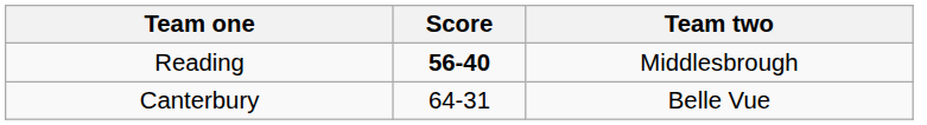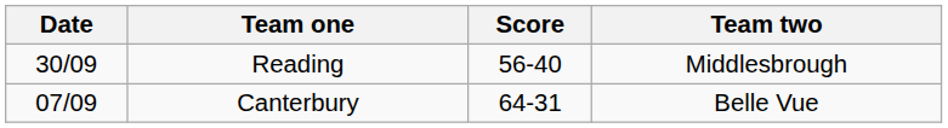+ column: Date | 30/09 | 07/09
Reading | Score: bold -> normal
